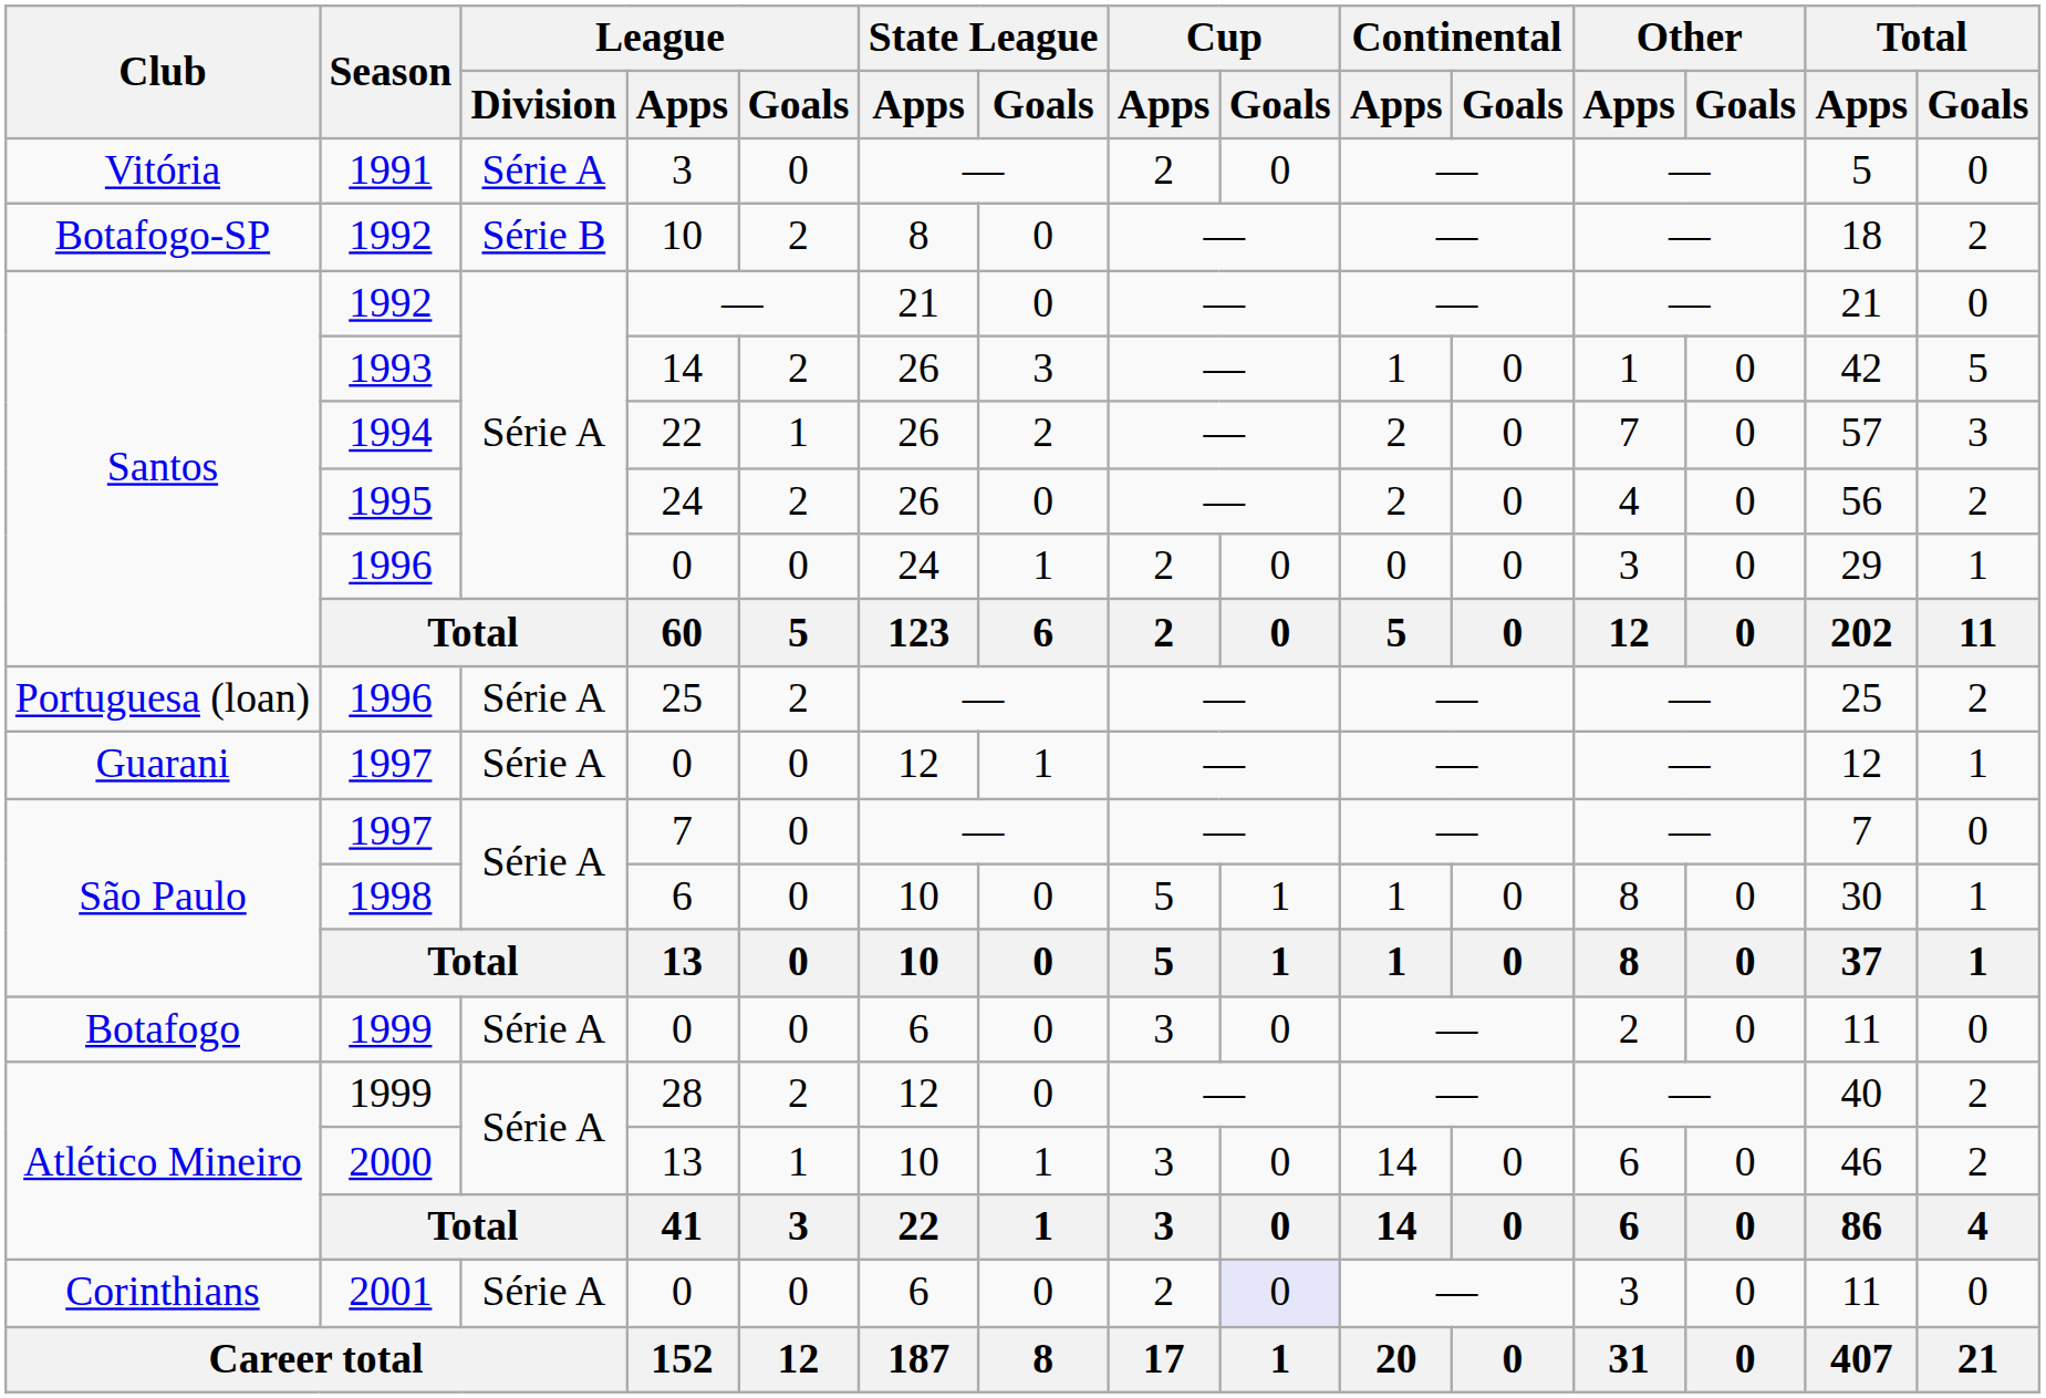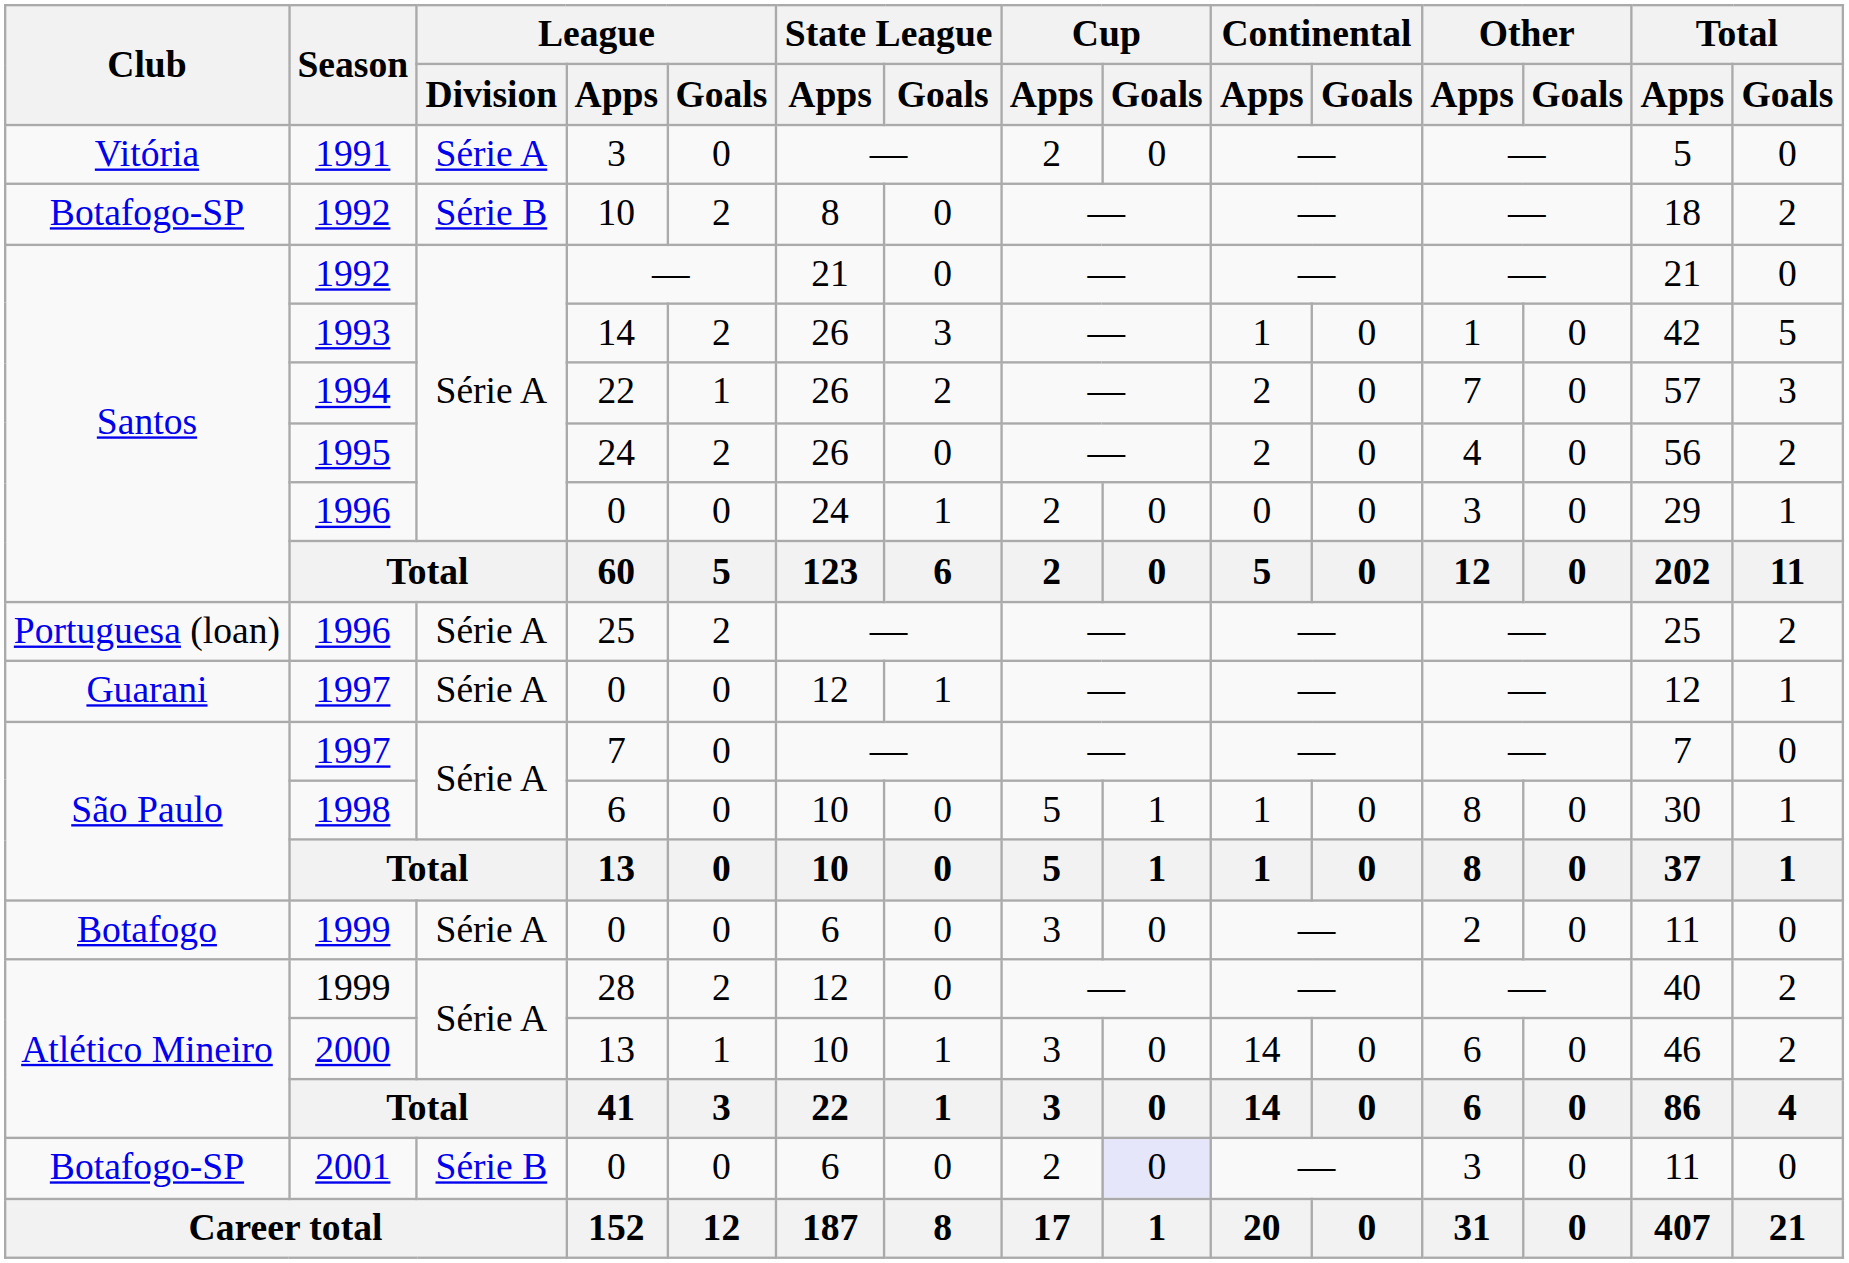2001 / 0 | Club: Corinthians -> Botafogo-SP
2001 / 0 | League / Division: Série A -> Série B
